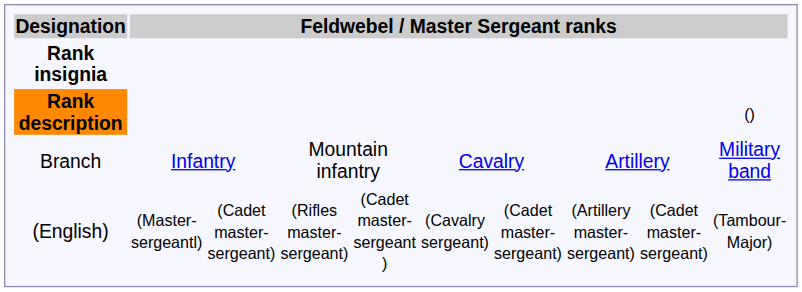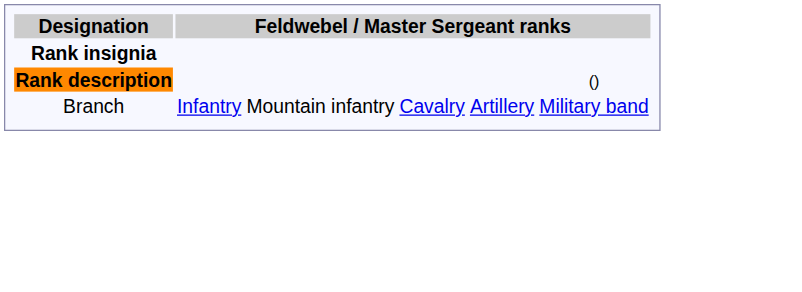- row: (English) | (Master-sergeantl) | (Cadet master-sergeant) | (Rifles master-sergeant) | (Cadet master-sergeant ) | (Cavalry sergeant) | (Cadet master-sergeant) | (Artillery master-sergeant) | (Cadet master-sergeant) | (Tambour-Major)
